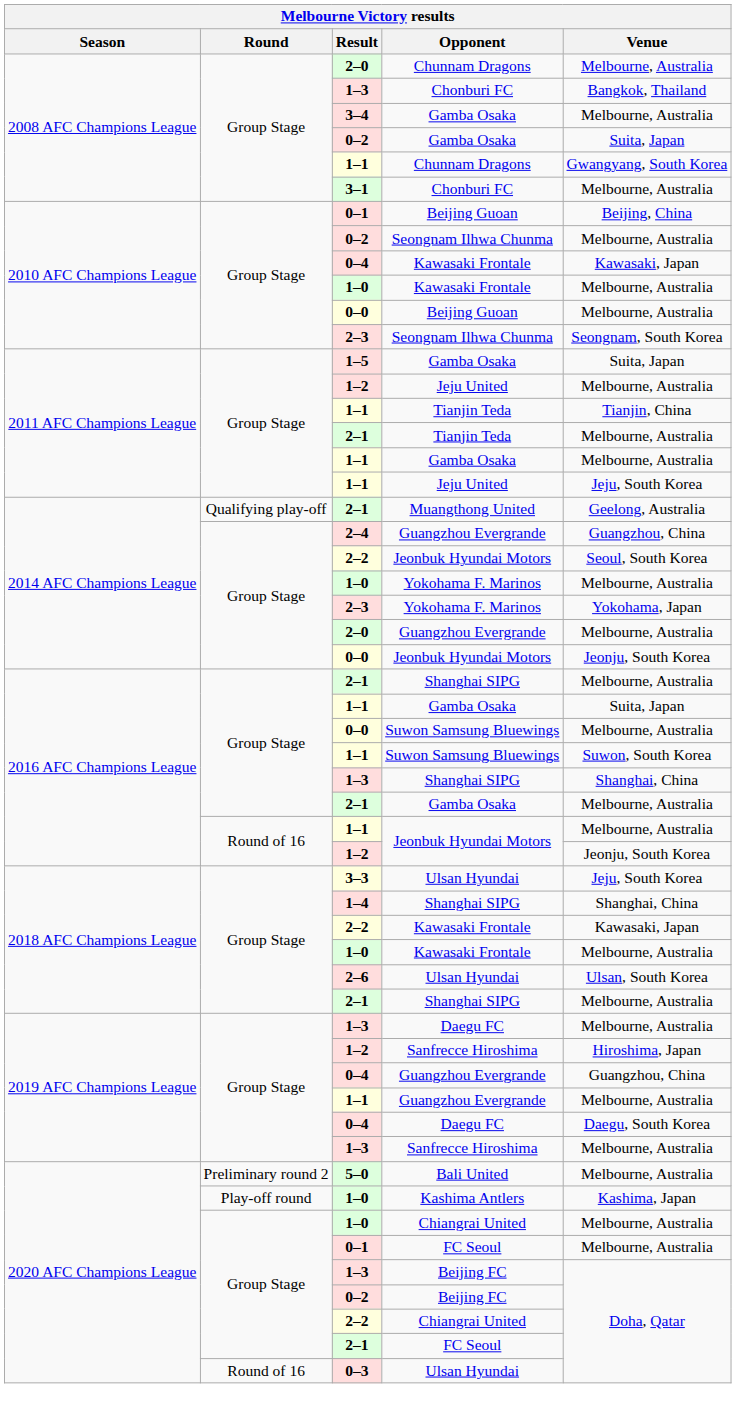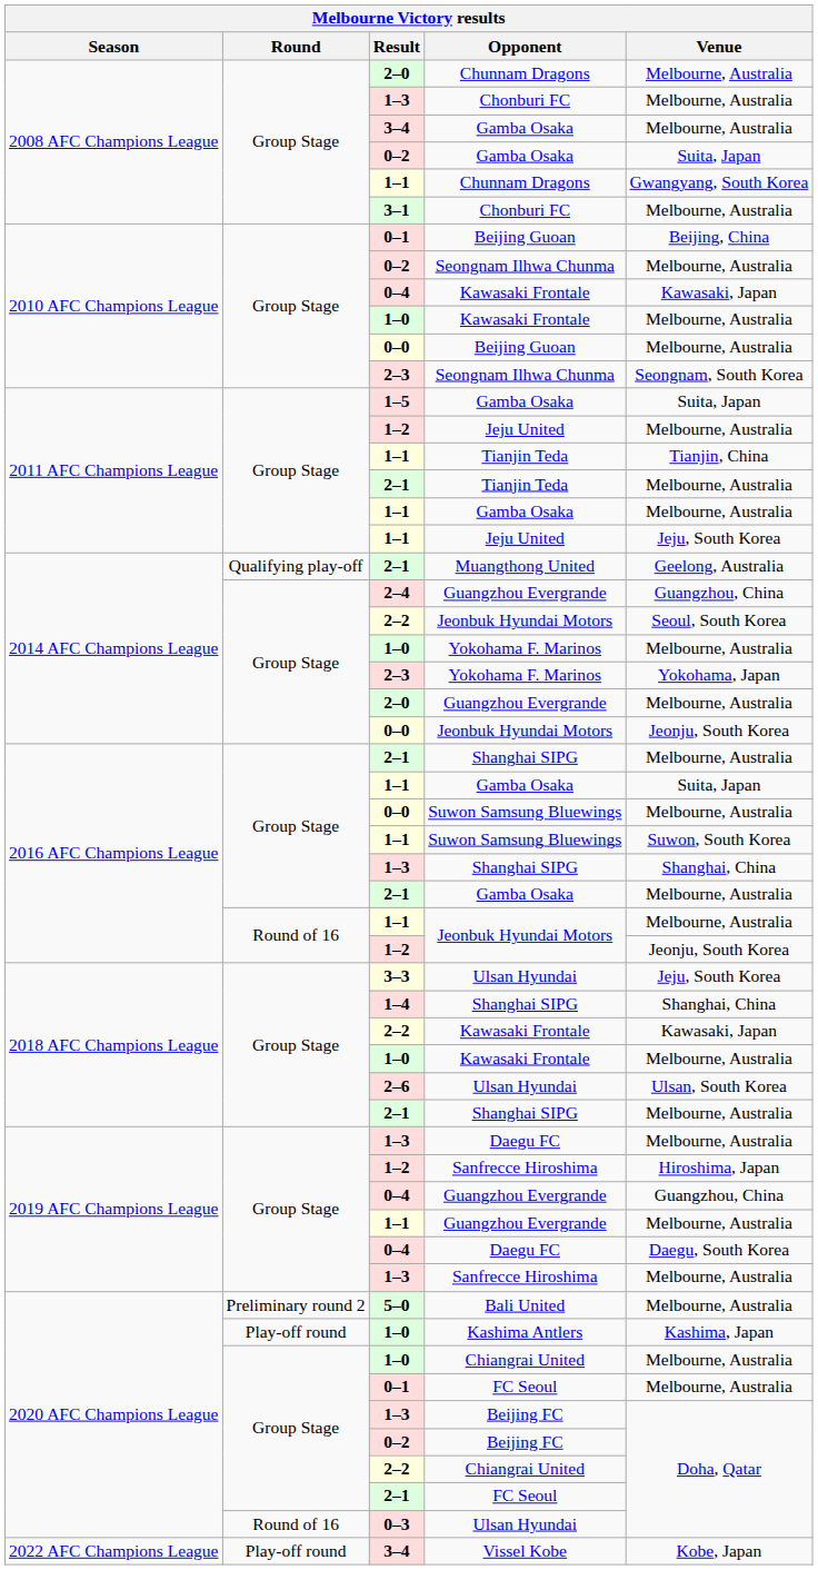1–3 / Chonburi FC | Venue: Bangkok, Thailand -> Melbourne, Australia
+ row: 2022 AFC Champions League | Play-off round | 3–4 | Vissel Kobe | Kobe, Japan
